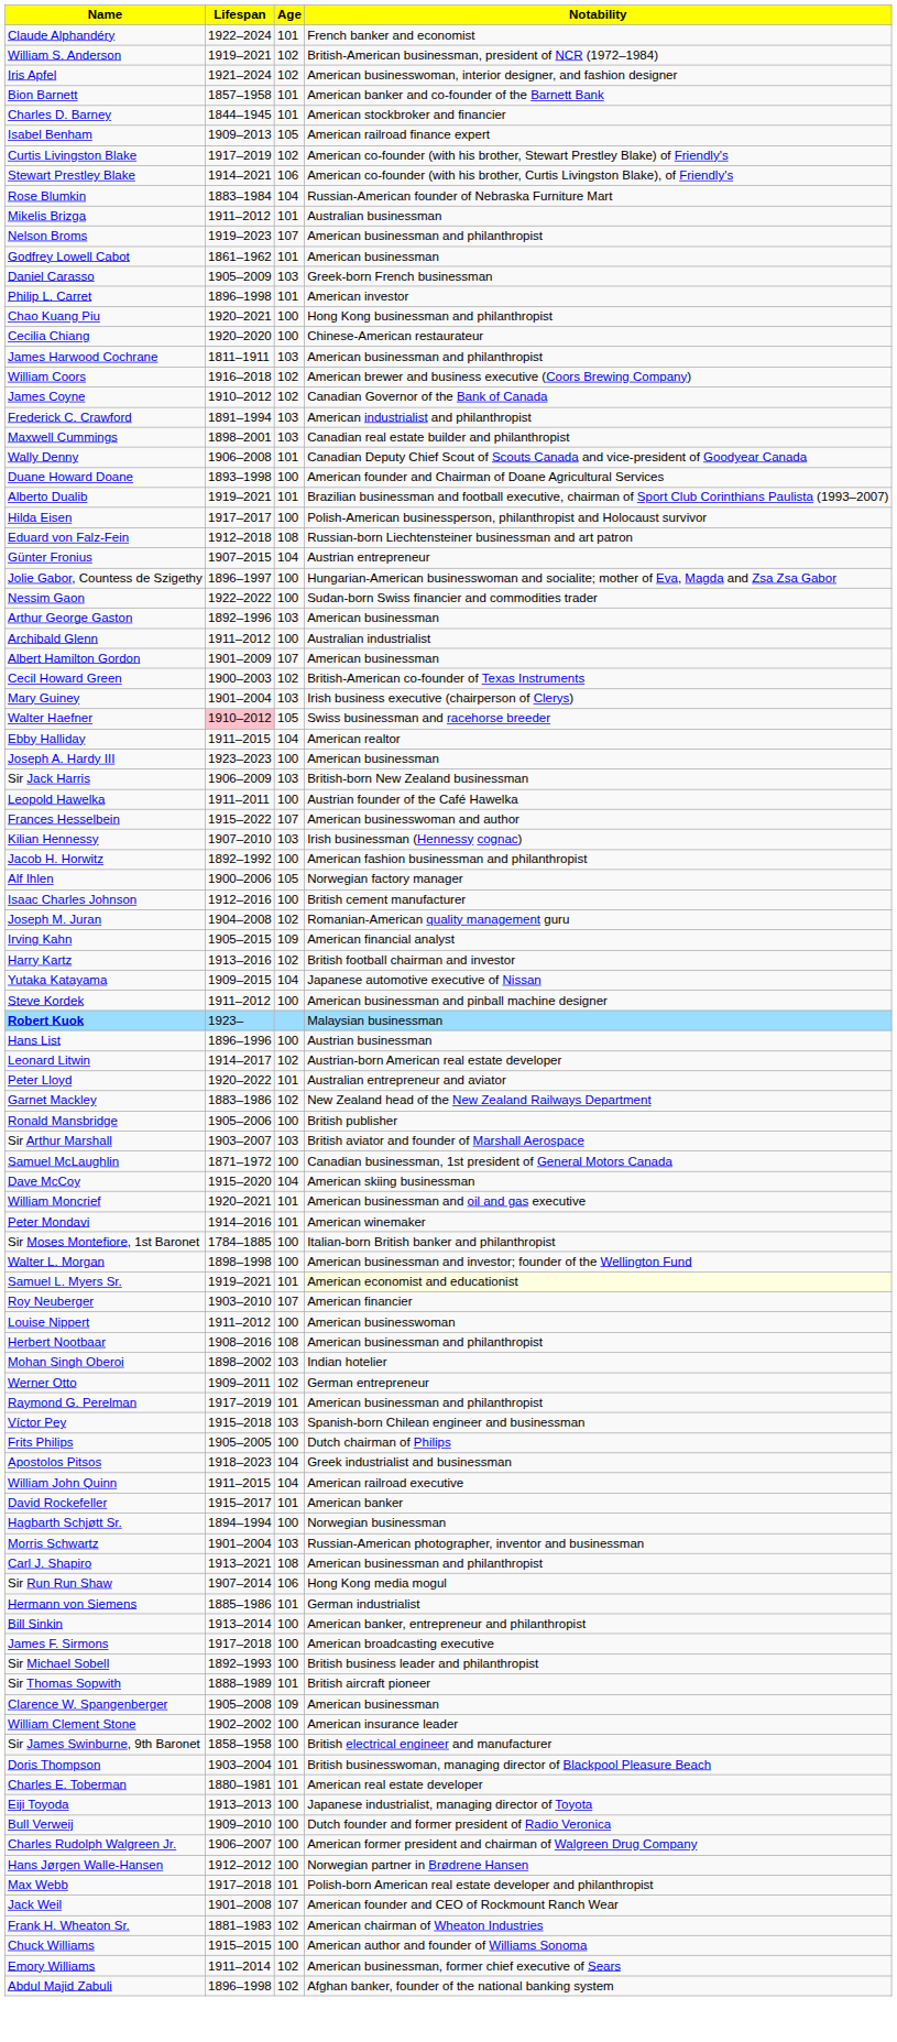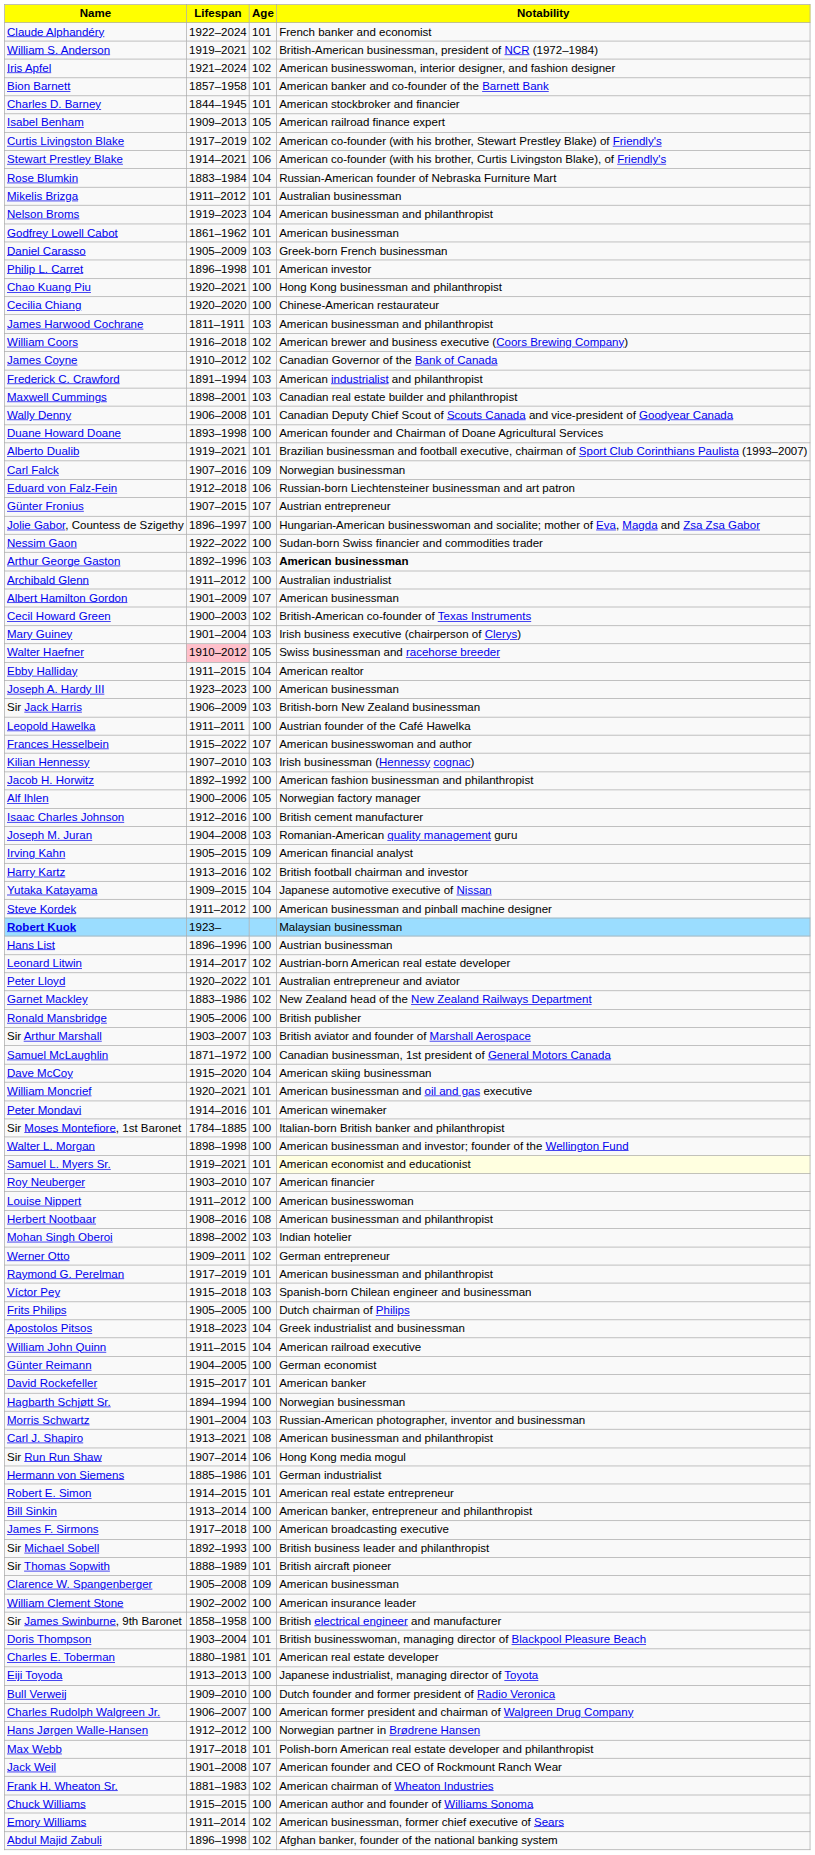Nelson Broms | Age: 107 -> 104
- row: Hilda Eisen | 1917–2017 | 100 | Polish-American businessperson, philanthropist and Holocaust survivor
+ row: Carl Falck | 1907–2016 | 109 | Norwegian businessman
Eduard von Falz-Fein | Age: 108 -> 106
Günter Fronius | Age: 104 -> 107
Arthur George Gaston | Notability: normal -> bold
Joseph M. Juran | Age: 102 -> 103
+ row: Günter Reimann | 1904–2005 | 100 | German economist
+ row: Robert E. Simon | 1914–2015 | 101 | American real estate entrepreneur
